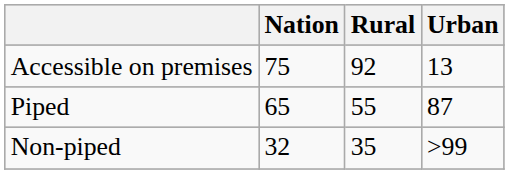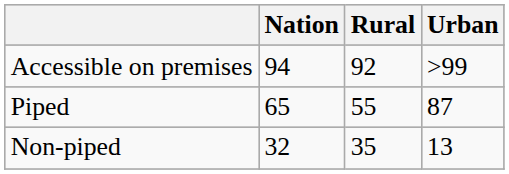Accessible on premises | Nation: 75 -> 94
Accessible on premises | Urban: 13 -> >99
Non-piped | Urban: >99 -> 13
